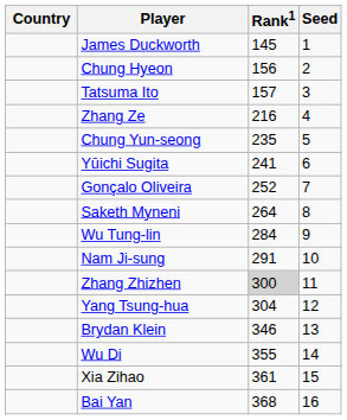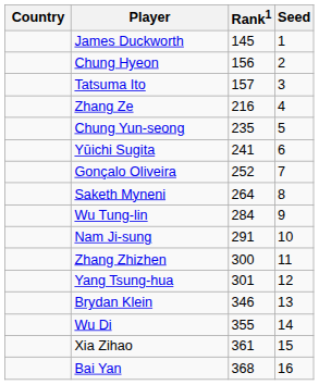Zhang Zhizhen | Rank1: lightgrey background -> no background
Yang Tsung-hua | Rank1: 304 -> 301
